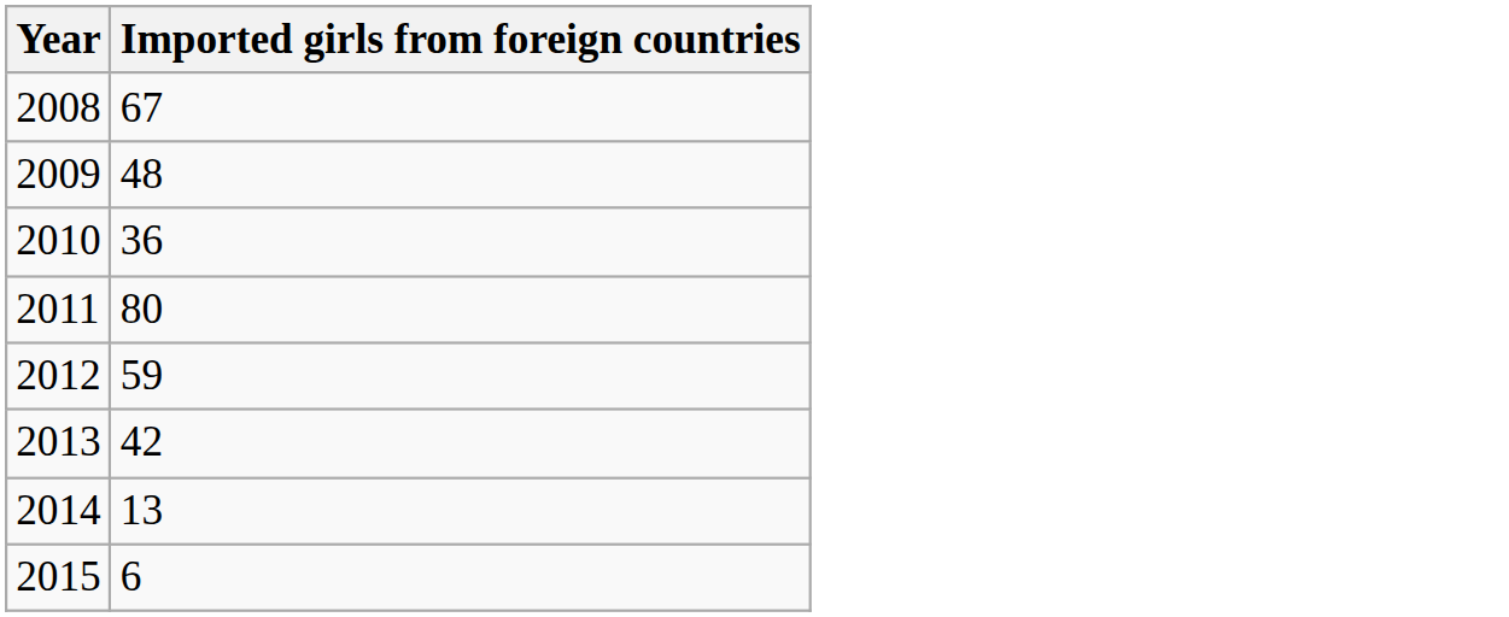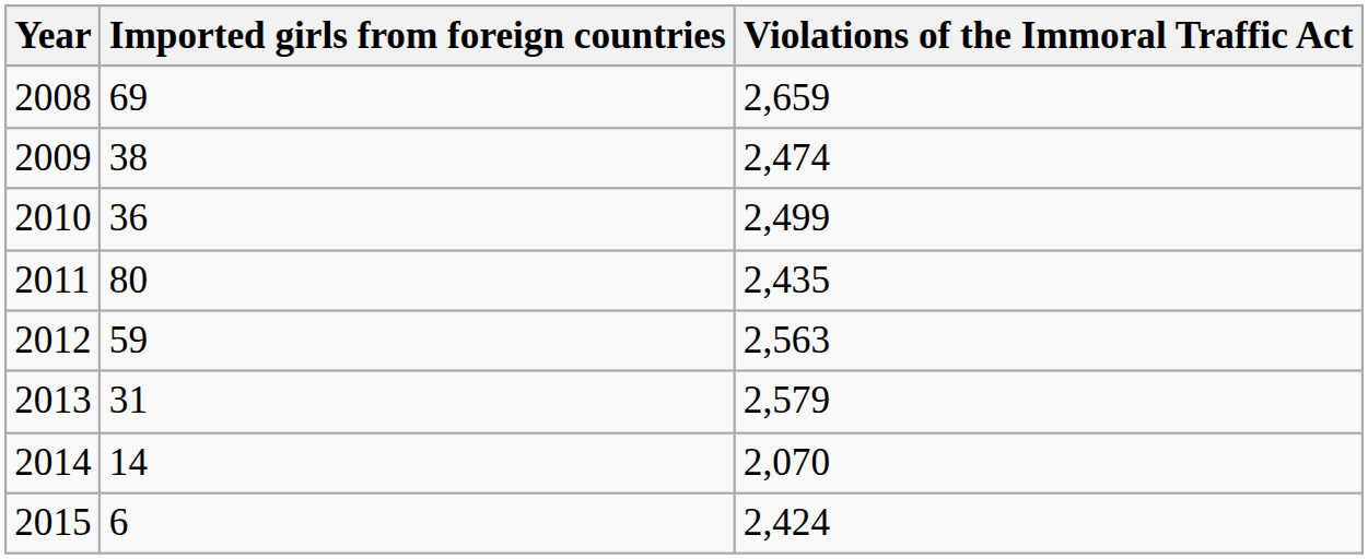+ column: Violations of the Immoral Traffic Act | 2,659 | 2,474 | 2,499 | 2,435 | 2,563 | 2,579 | 2,070 | 2,424
2008 | Imported girls from foreign countries: 67 -> 69
2009 | Imported girls from foreign countries: 48 -> 38
2013 | Imported girls from foreign countries: 42 -> 31
2014 | Imported girls from foreign countries: 13 -> 14
